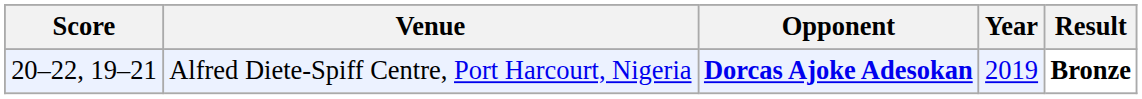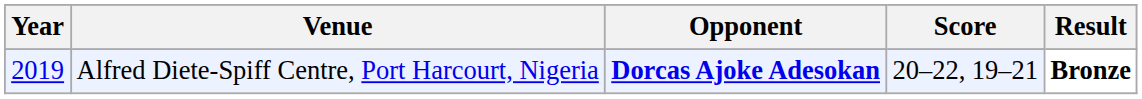columns swapped: Year <-> Score
